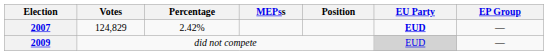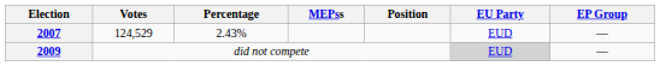2007 | Votes: 124,829 -> 124,529
2007 | Percentage: 2.42% -> 2.43%
2007 | EU Party: bold -> normal
